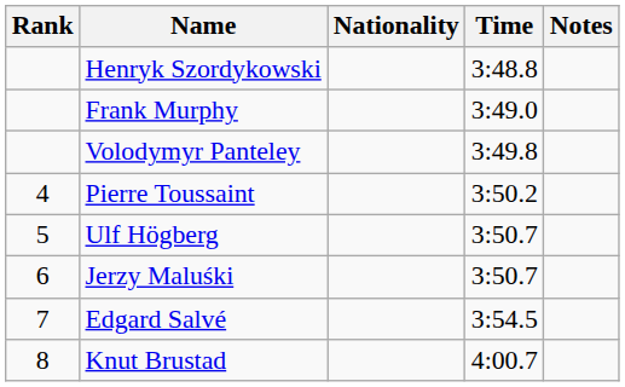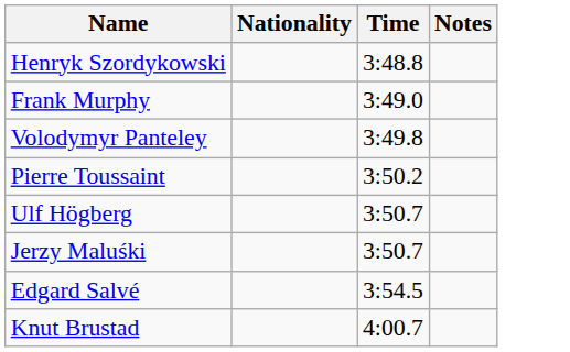- column: Rank | 4 | 5 | 6 | 7 | 8
